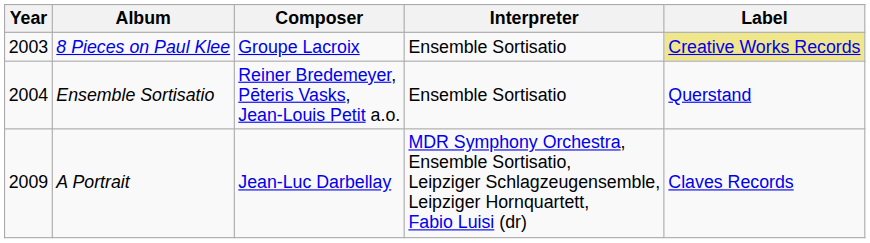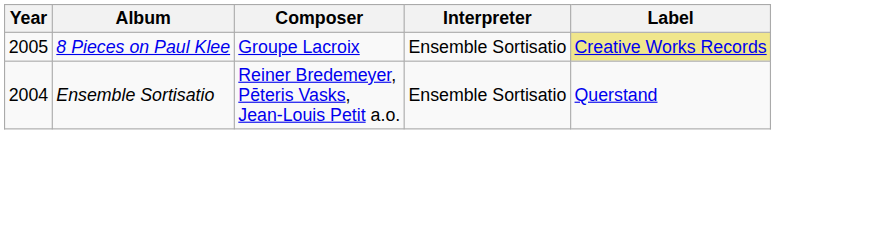8 Pieces on Paul Klee | Year: 2003 -> 2005
- row: 2009 | A Portrait | Jean-Luc Darbellay | MDR Symphony Orchestra, Ensemble Sortisatio, Leipziger Schlagzeugensemble, Leipziger Hornquartett, Fabio Luisi (dr) | Claves Records
